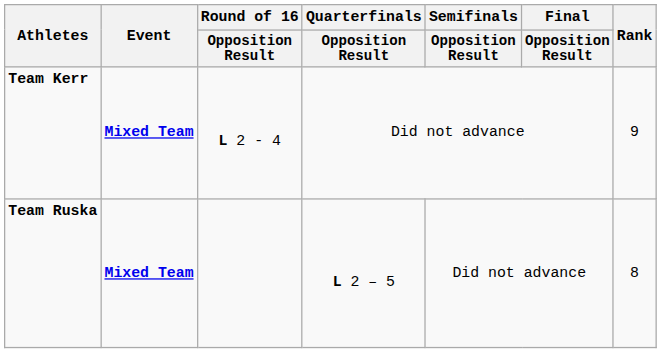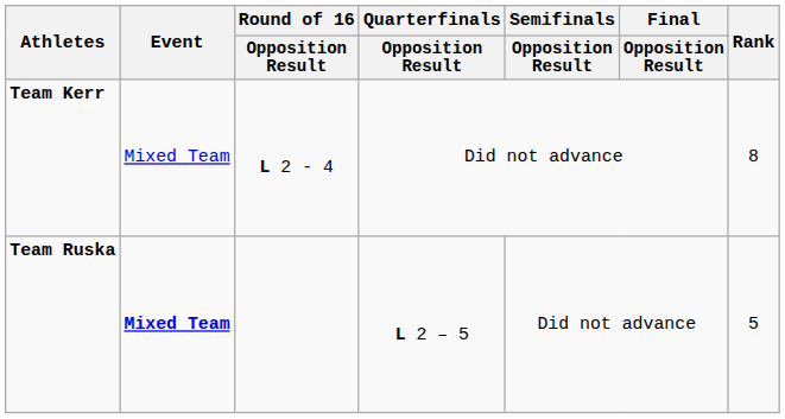Team Kerr | Event: bold -> normal
Team Kerr | Rank: 9 -> 8
Team Ruska | Rank: 8 -> 5
